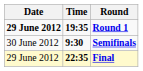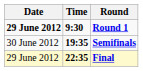Round 1 | Time: 19:35 -> 9:30
Semifinals | Time: 9:30 -> 19:35
